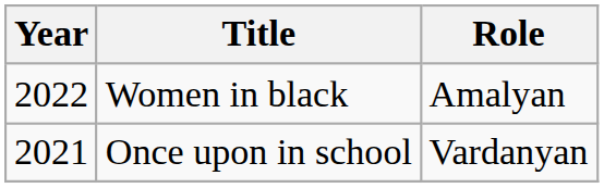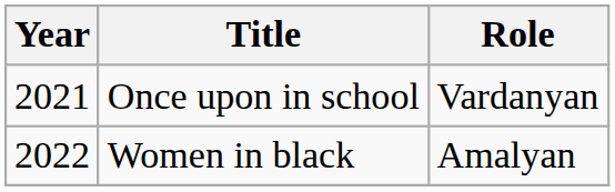rows swapped: Once upon in school <-> Women in black
